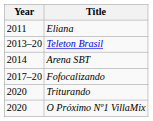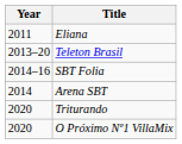+ row: 2014–16 | SBT Folia
- row: 2017–20 | Fofocalizando
